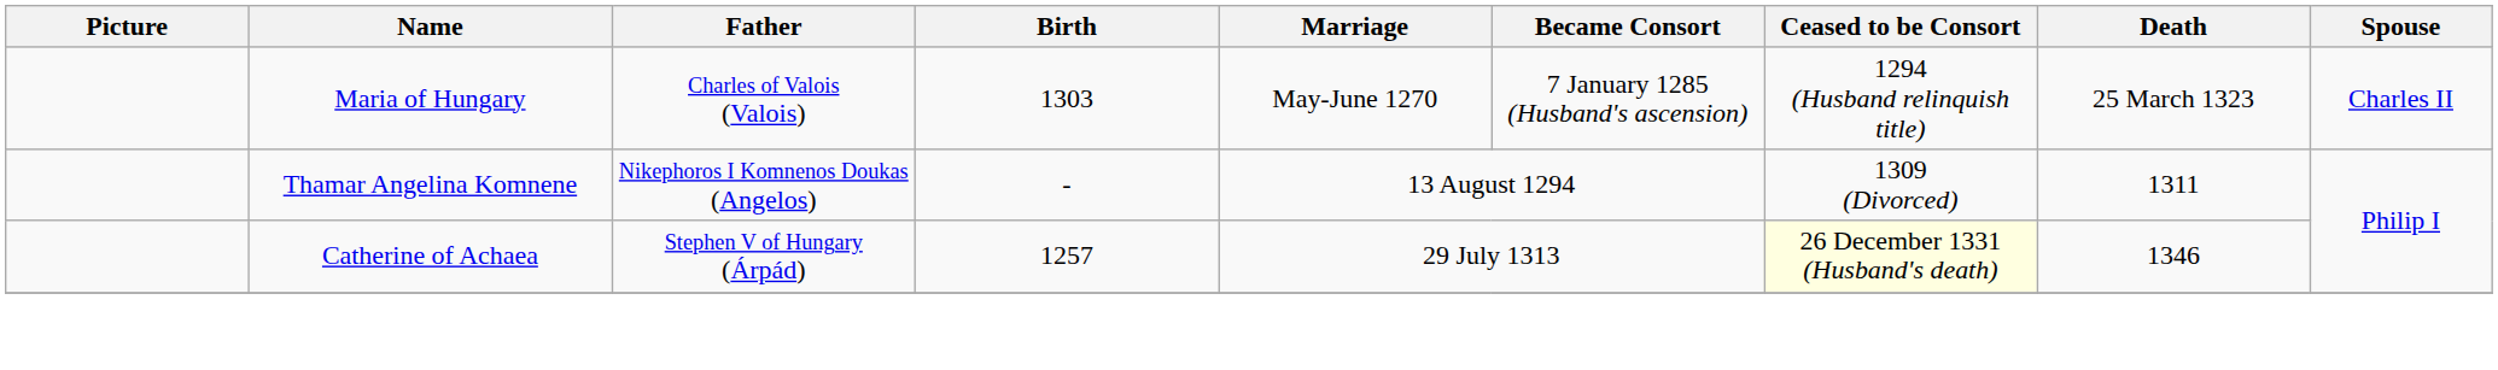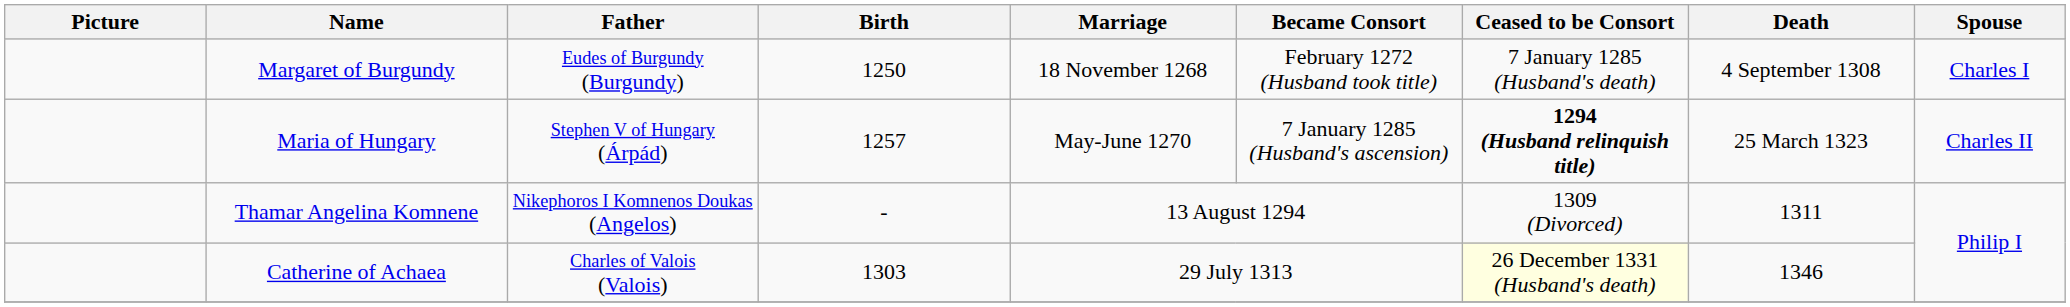+ row: Margaret of Burgundy | Eudes of Burgundy (Burgundy) | 1250 | 18 November 1268 | February 1272 (Husband took title) | 7 January 1285 (Husband's death) | 4 September 1308 | Charles I
Maria of Hungary | Father: Charles of Valois (Valois) -> Stephen V of Hungary (Árpád)
Maria of Hungary | Birth: 1303 -> 1257
Maria of Hungary | Ceased to be Consort: normal -> bold
Catherine of Achaea | Father: Stephen V of Hungary (Árpád) -> Charles of Valois (Valois)
Catherine of Achaea | Birth: 1257 -> 1303
